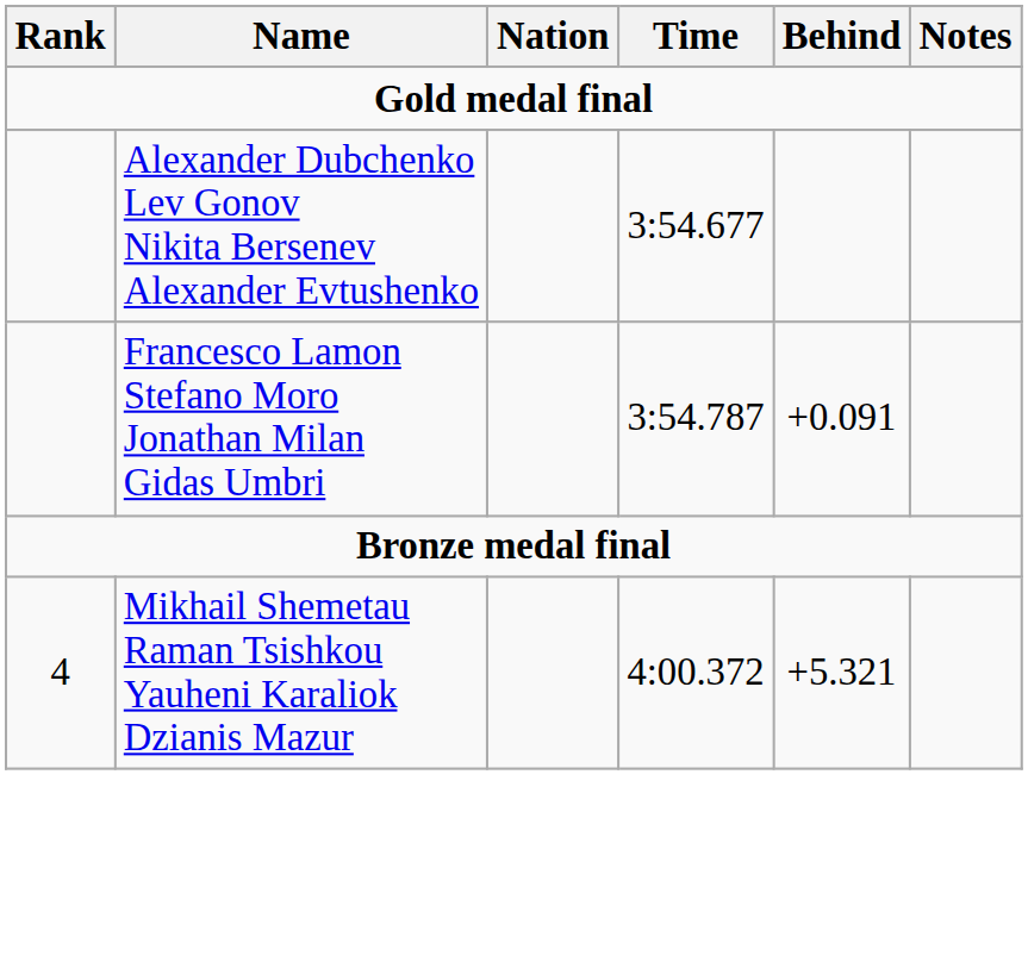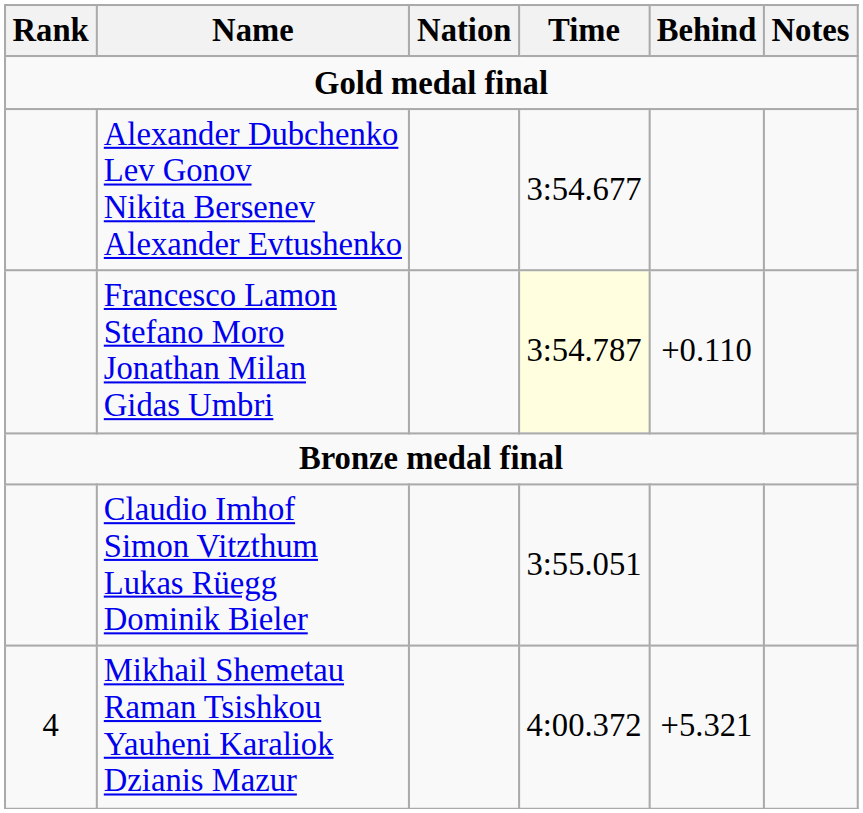Francesco Lamon Stefano Moro Jonathan Milan Gidas Umbri | Time: no background -> lightyellow background
Francesco Lamon Stefano Moro Jonathan Milan Gidas Umbri | Behind: +0.091 -> +0.110
+ row: Claudio Imhof Simon Vitzthum Lukas Rüegg Dominik Bieler | 3:55.051
